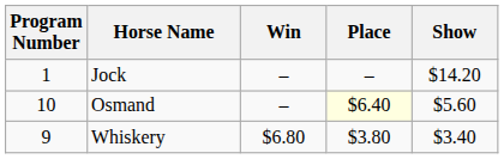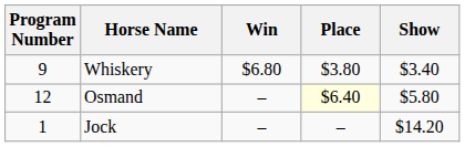rows swapped: Whiskery <-> Jock
Osmand | Program Number: 10 -> 12
Osmand | Show: $5.60 -> $5.80
